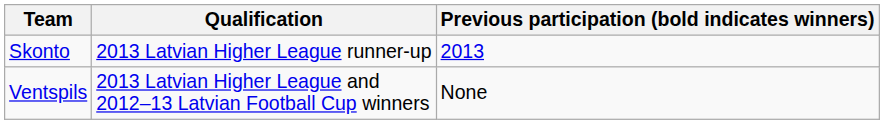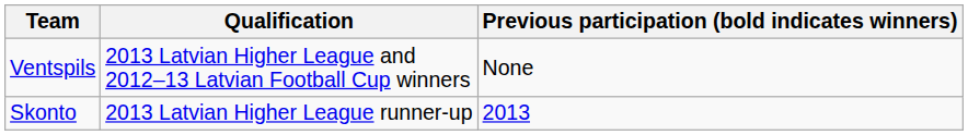rows swapped: Ventspils <-> Skonto
